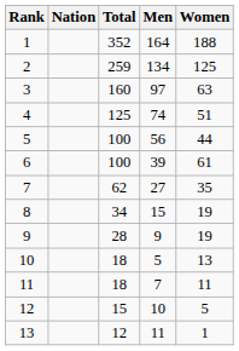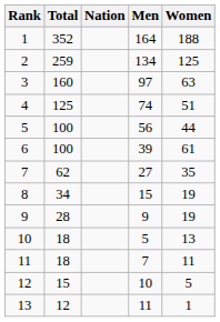columns swapped: Nation <-> Total
